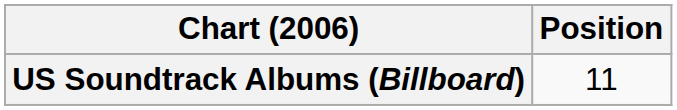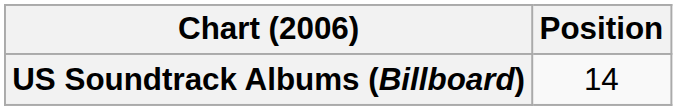US Soundtrack Albums (Billboard) | Position: 11 -> 14
